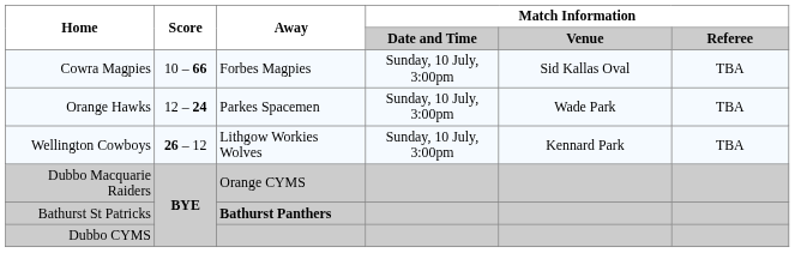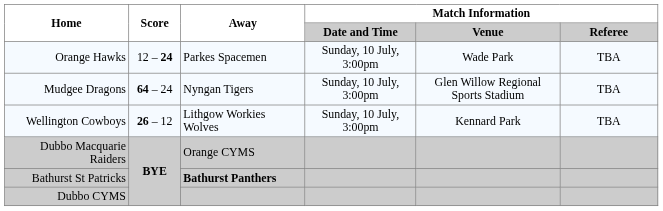- row: Cowra Magpies | 10 – 66 | Forbes Magpies | Sunday, 10 July, 3:00pm | Sid Kallas Oval | TBA
+ row: Mudgee Dragons | 64 – 24 | Nyngan Tigers | Sunday, 10 July, 3:00pm | Glen Willow Regional Sports Stadium | TBA
